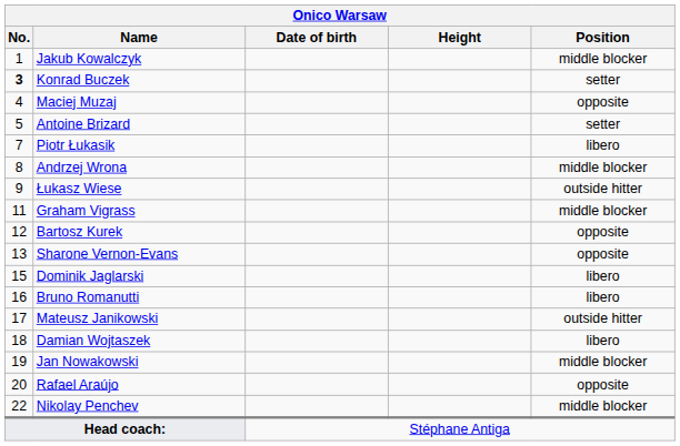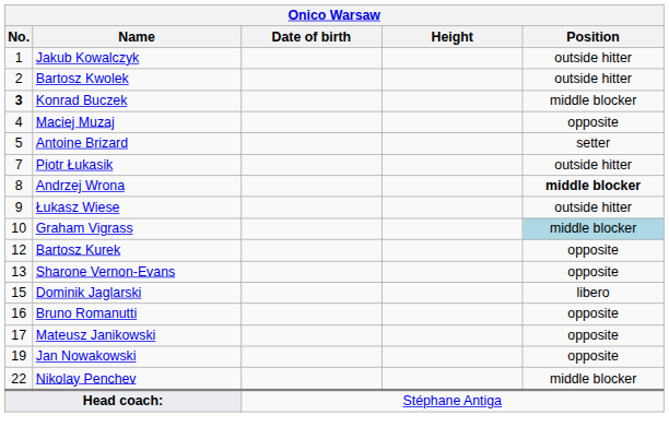Jakub Kowalczyk | Position: middle blocker -> outside hitter
+ row: 2 | Bartosz Kwolek | outside hitter
Konrad Buczek | Position: setter -> middle blocker
Piotr Łukasik | Position: libero -> outside hitter
Andrzej Wrona | Position: normal -> bold
Graham Vigrass | No.: 11 -> 10
Graham Vigrass | Position: no background -> lightblue background
Bruno Romanutti | Position: libero -> opposite
Mateusz Janikowski | Position: outside hitter -> opposite
- row: 18 | Damian Wojtaszek | libero
Jan Nowakowski | Position: middle blocker -> opposite
- row: 20 | Rafael Araújo | opposite
